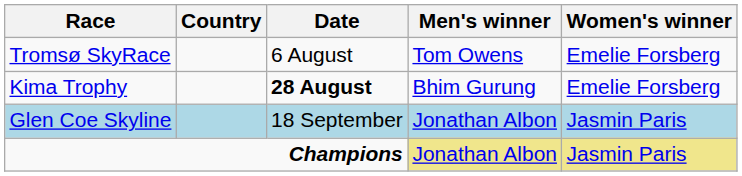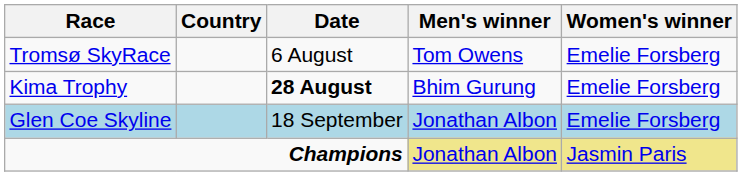Glen Coe Skyline | Women's winner: Jasmin Paris -> Emelie Forsberg
